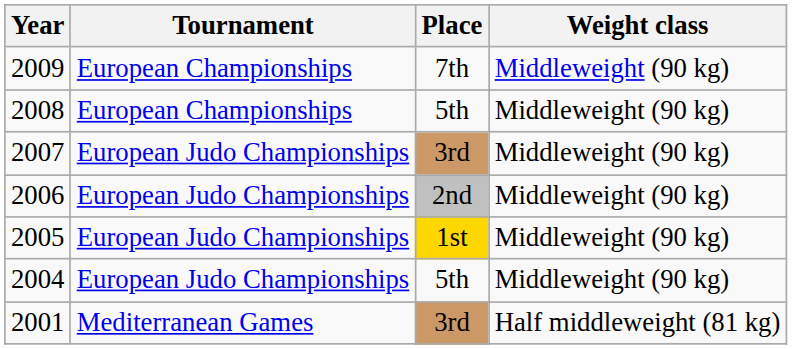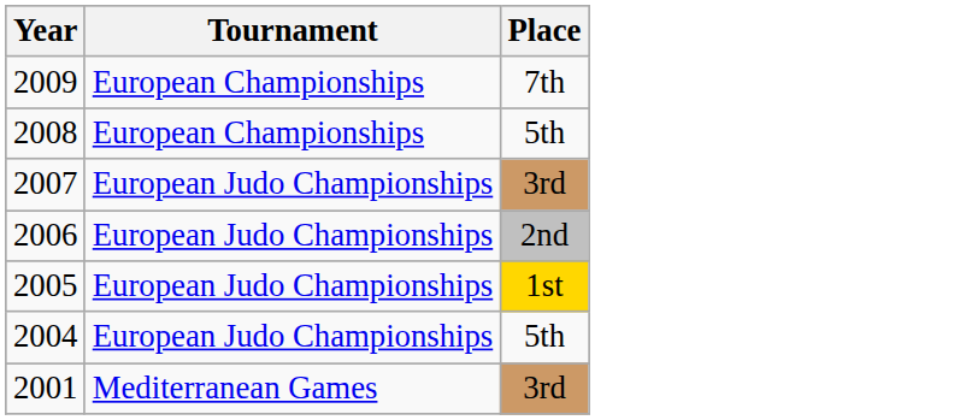- column: Weight class | Middleweight (90 kg) | Middleweight (90 kg) | Middleweight (90 kg) | Middleweight (90 kg) | Middleweight (90 kg) | Middleweight (90 kg) | Half middleweight (81 kg)
